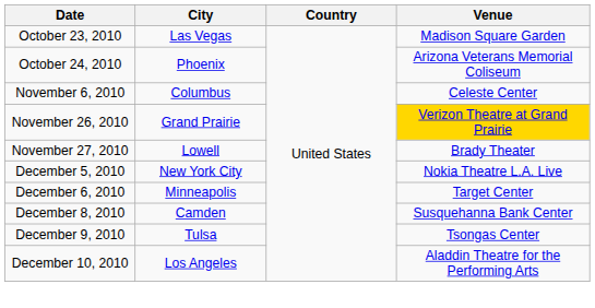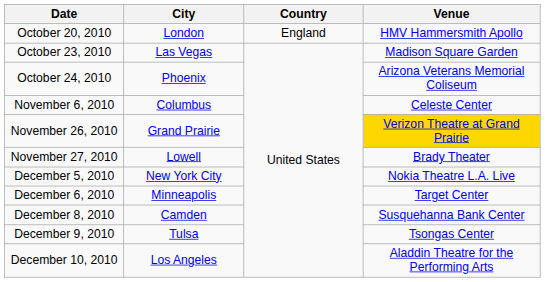+ row: October 20, 2010 | London | England | HMV Hammersmith Apollo
